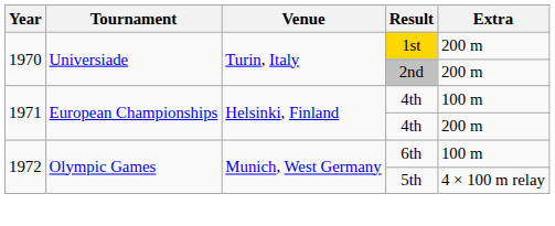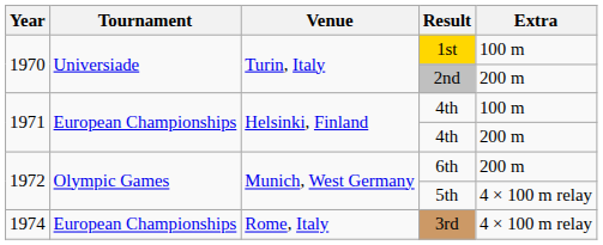1st | Extra: 200 m -> 100 m
6th | Extra: 100 m -> 200 m
+ row: 1974 | European Championships | Rome, Italy | 3rd | 4 × 100 m relay
